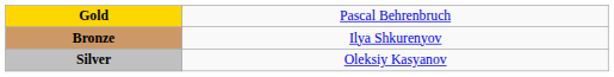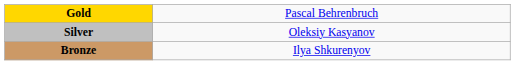rows swapped: Silver <-> Bronze
